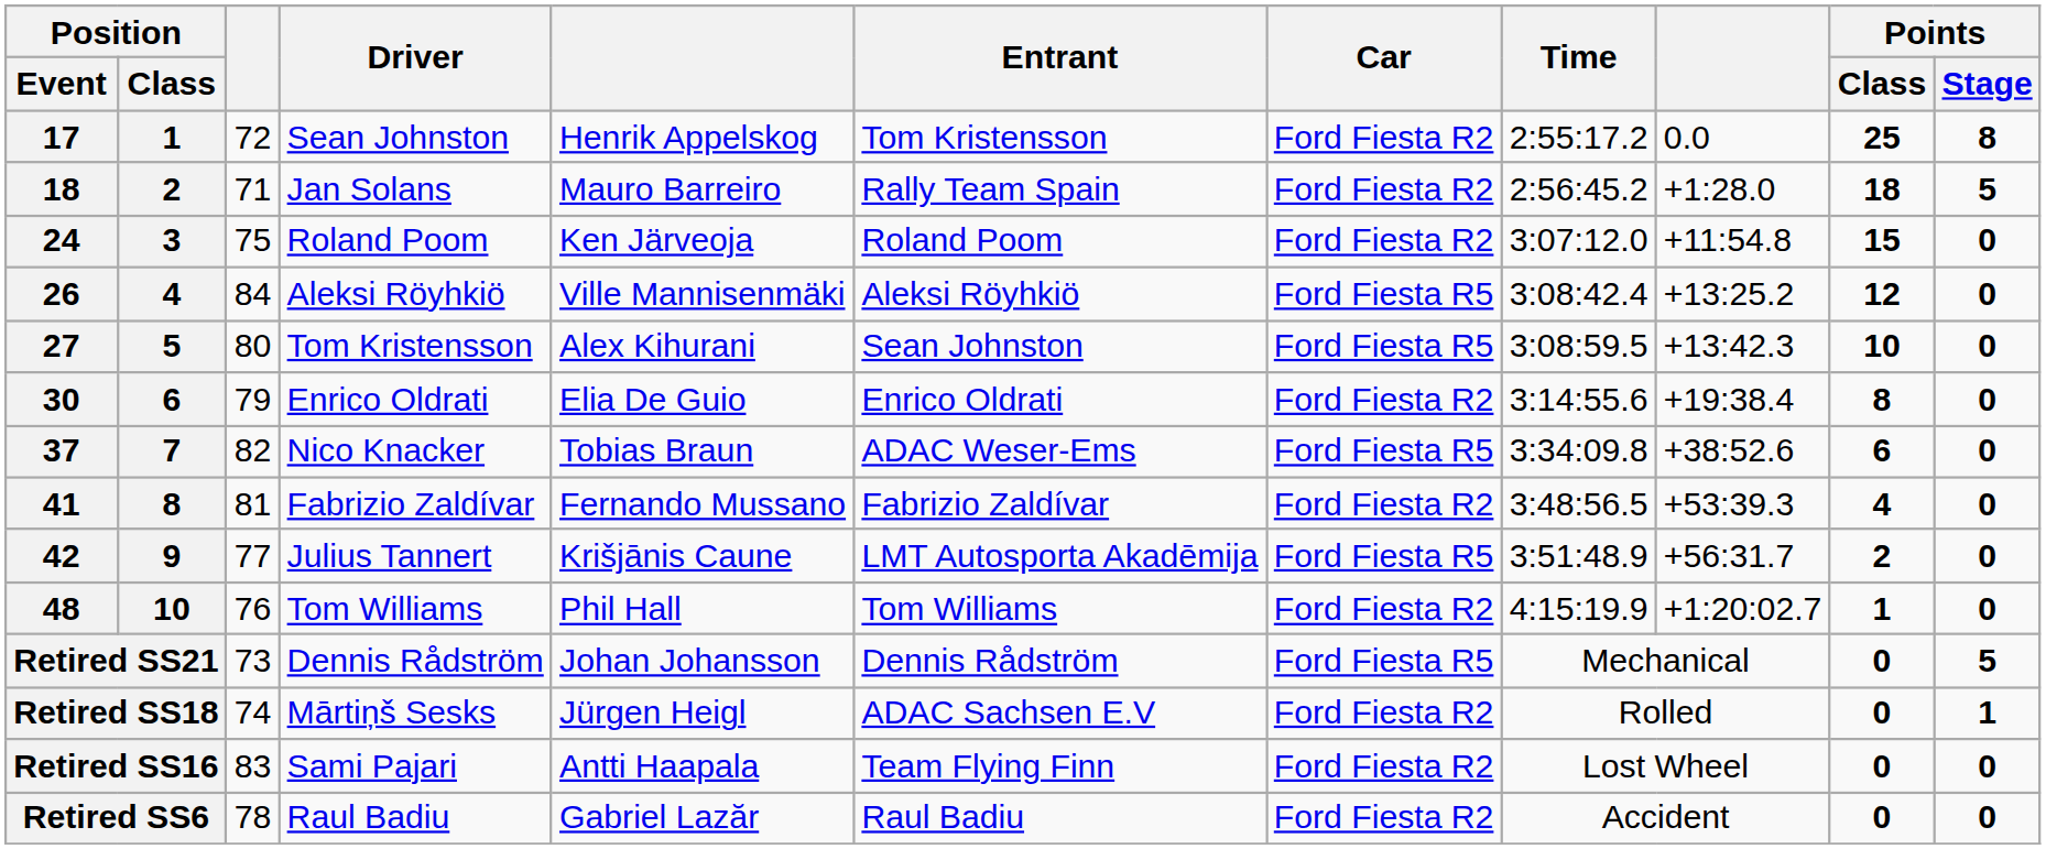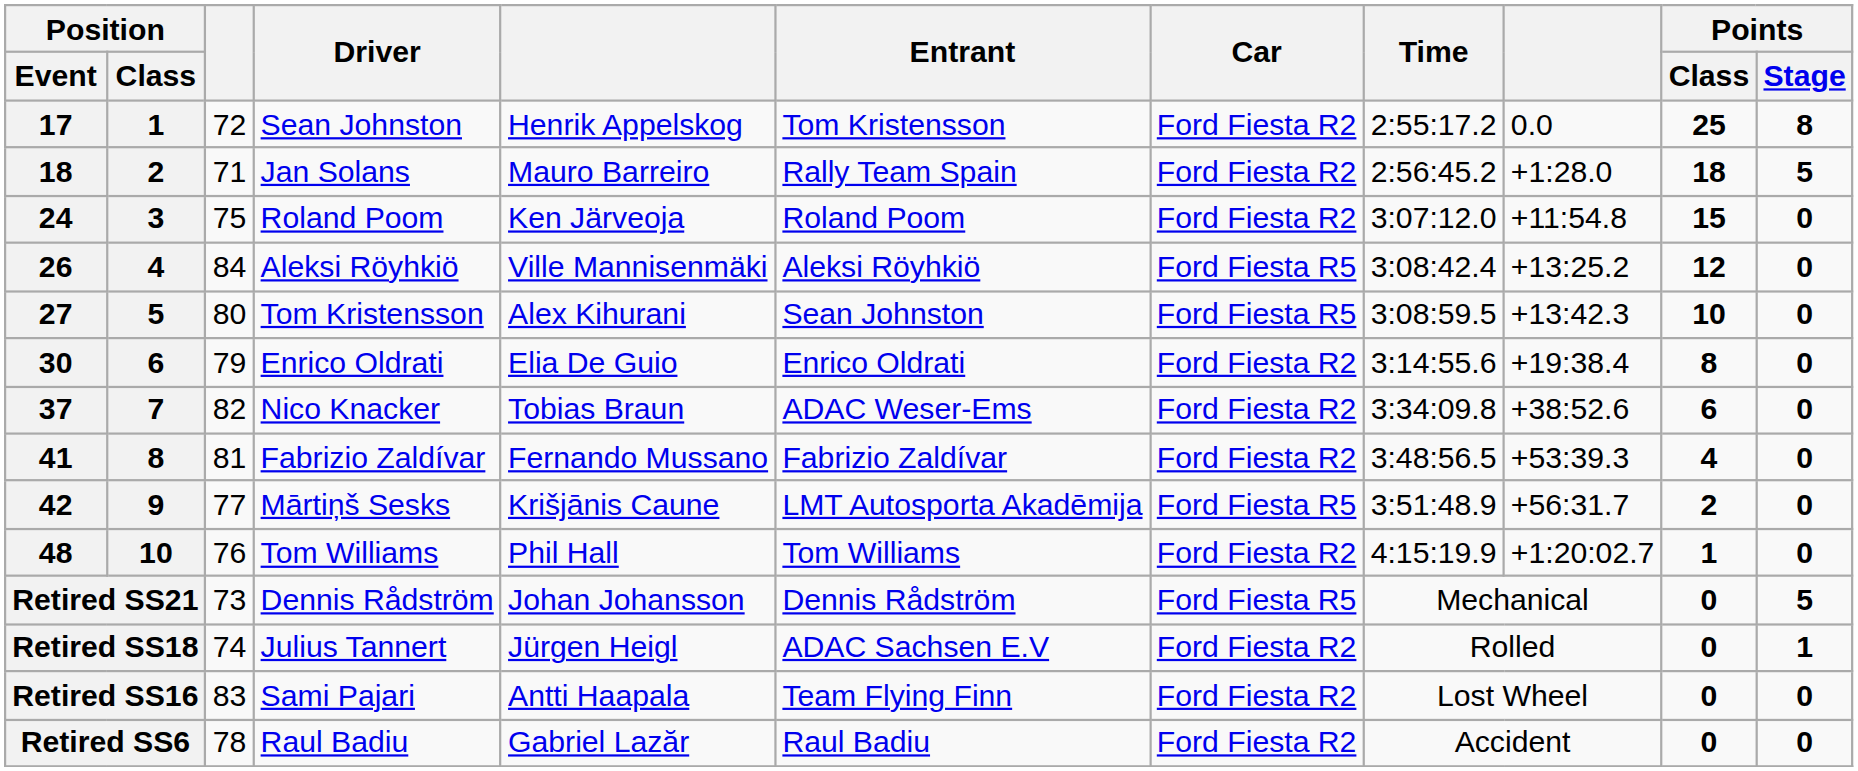37 | Car: Ford Fiesta R5 -> Ford Fiesta R2
42 | Driver: Julius Tannert -> Mārtiņš Sesks
Retired SS18 | Driver: Mārtiņš Sesks -> Julius Tannert
